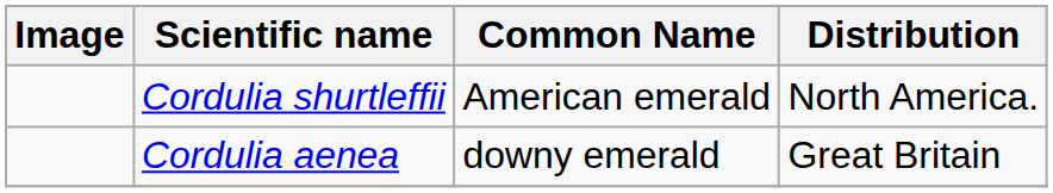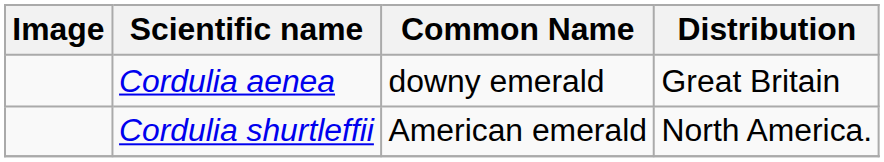rows swapped: Cordulia aenea <-> Cordulia shurtleffii
